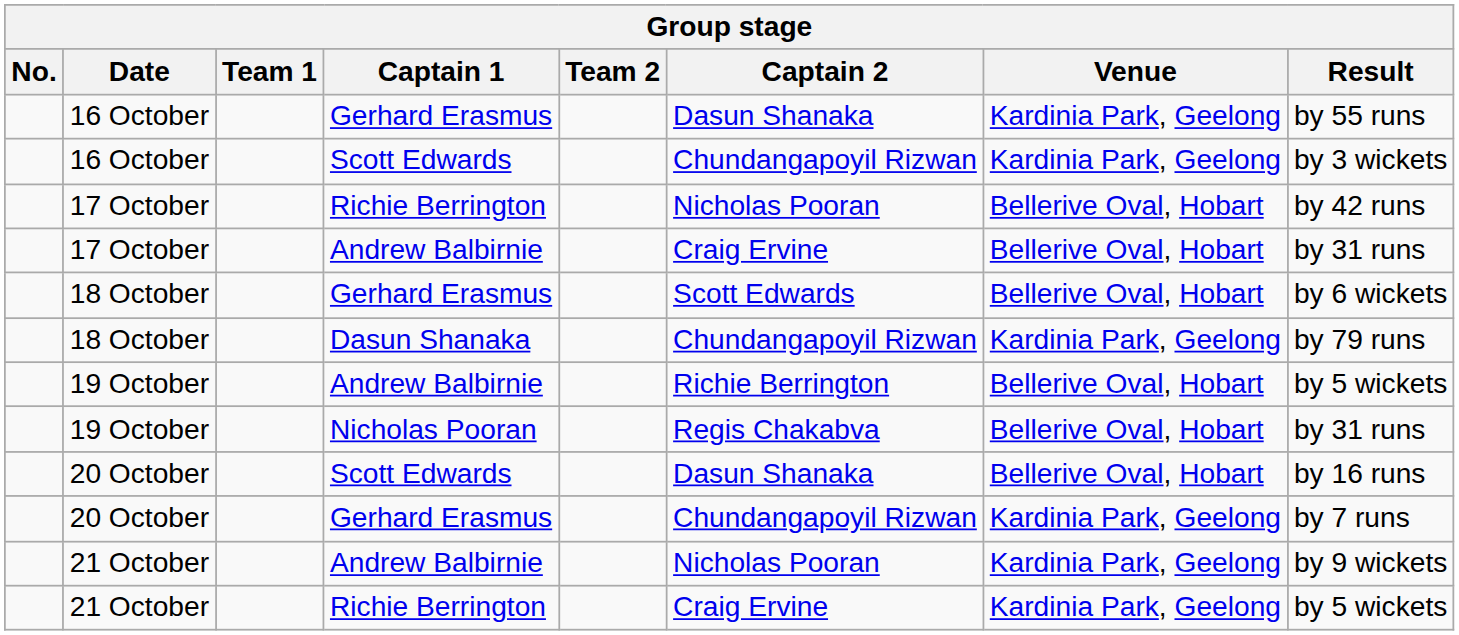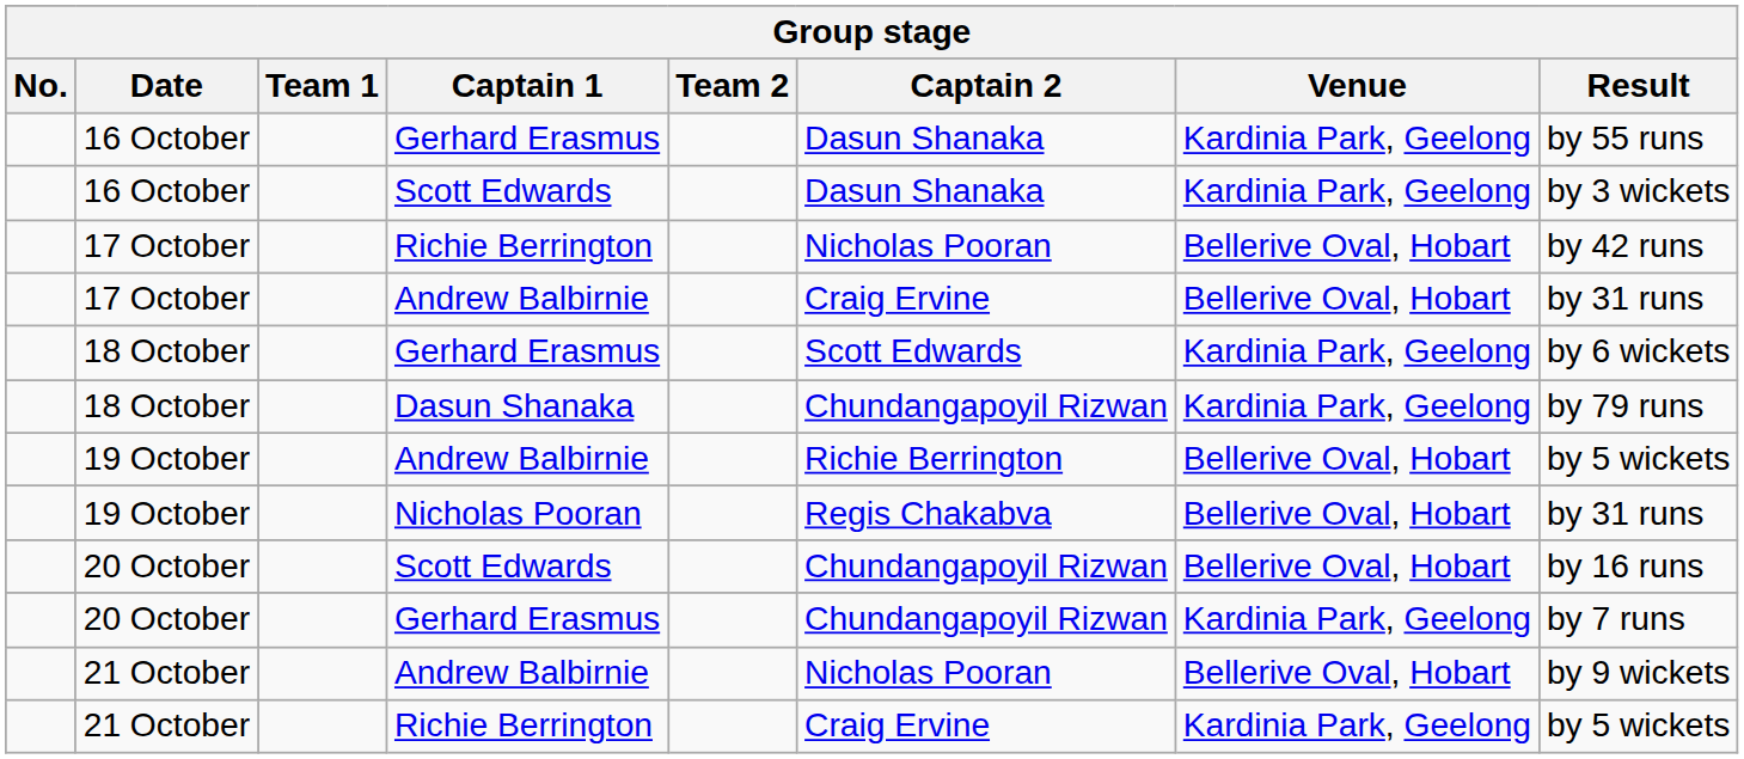16 October / Scott Edwards | Captain 2: Chundangapoyil Rizwan -> Dasun Shanaka
18 October / Gerhard Erasmus | Venue: Bellerive Oval, Hobart -> Kardinia Park, Geelong
20 October / Scott Edwards | Captain 2: Dasun Shanaka -> Chundangapoyil Rizwan
21 October / Andrew Balbirnie | Venue: Kardinia Park, Geelong -> Bellerive Oval, Hobart
